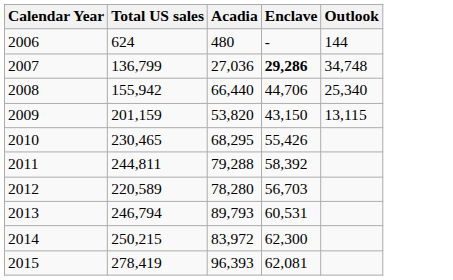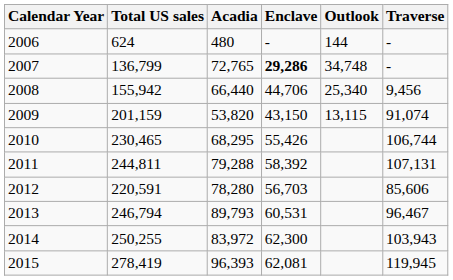+ column: Traverse | - | - | 9,456 | 91,074 | 106,744 | 107,131 | 85,606 | 96,467 | 103,943 | 119,945
2007 | Acadia: 27,036 -> 72,765
2012 | Total US sales: 220,589 -> 220,591
2014 | Total US sales: 250,215 -> 250,255
